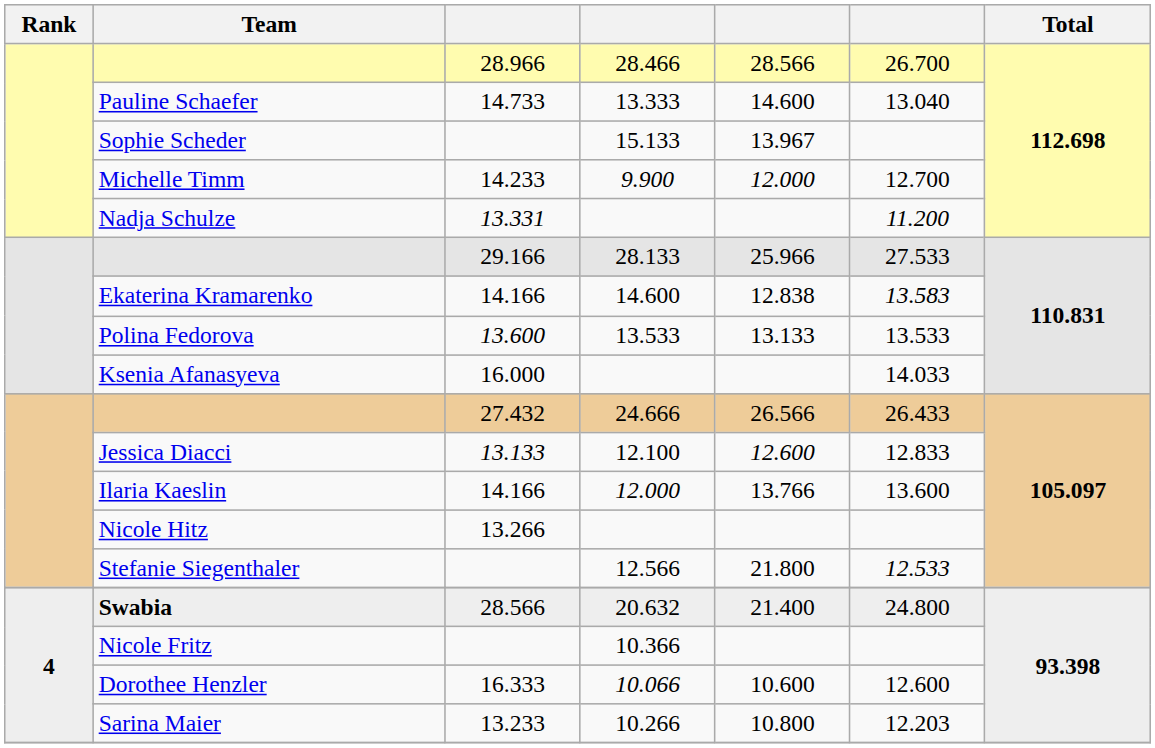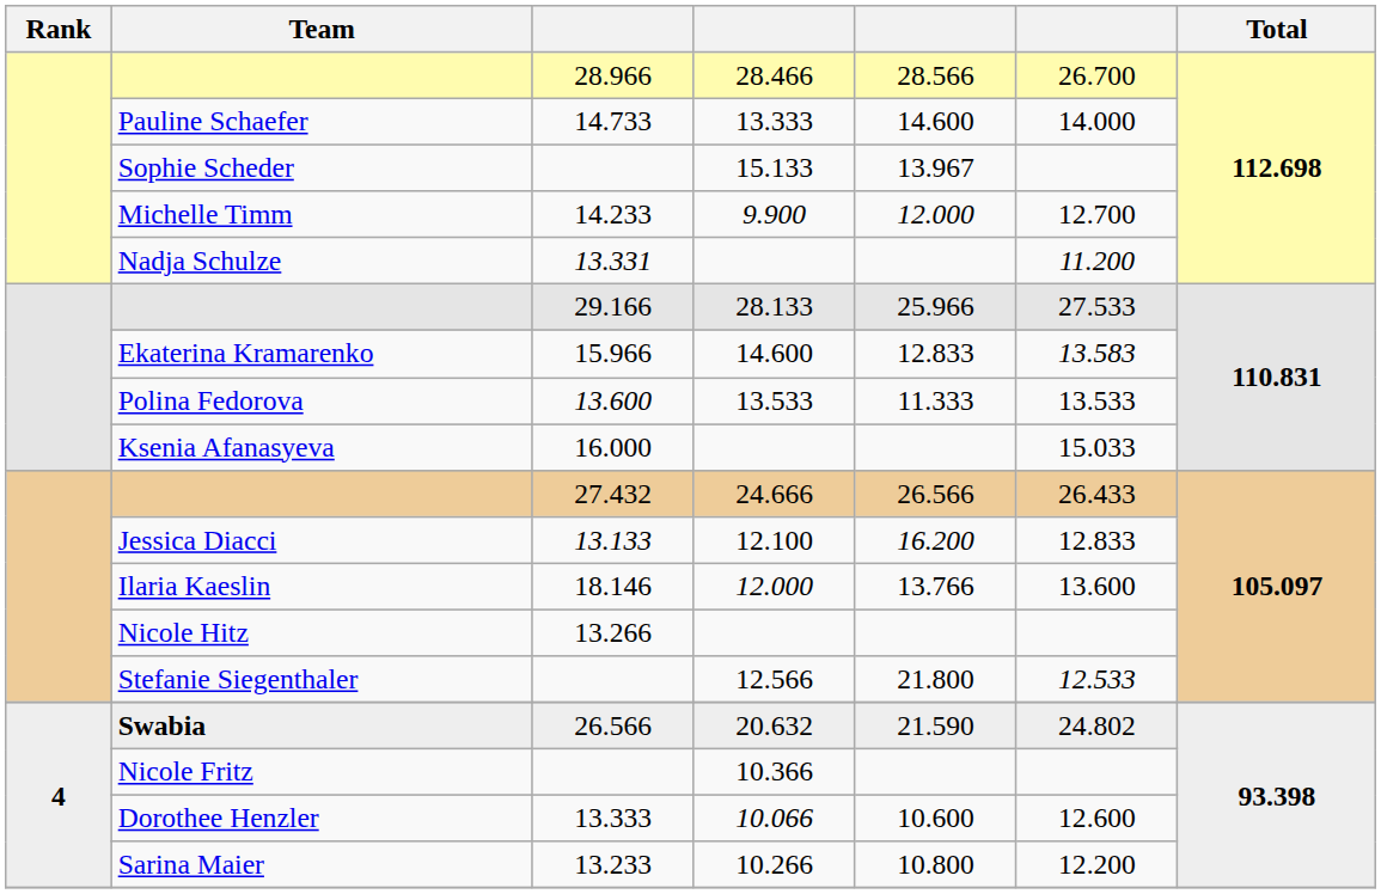Pauline Schaefer | column 6: 13.040 -> 14.000
Ekaterina Kramarenko | column 3: 14.166 -> 15.966
Ekaterina Kramarenko | column 5: 12.838 -> 12.833
Polina Fedorova | column 5: 13.133 -> 11.333
Ksenia Afanasyeva | column 6: 14.033 -> 15.033
Jessica Diacci | column 5: 12.600 -> 16.200
Ilaria Kaeslin | column 3: 14.166 -> 18.146
Swabia | column 3: 28.566 -> 26.566
Swabia | column 5: 21.400 -> 21.590
Swabia | column 6: 24.800 -> 24.802
Dorothee Henzler | column 3: 16.333 -> 13.333
Sarina Maier | column 6: 12.203 -> 12.200
